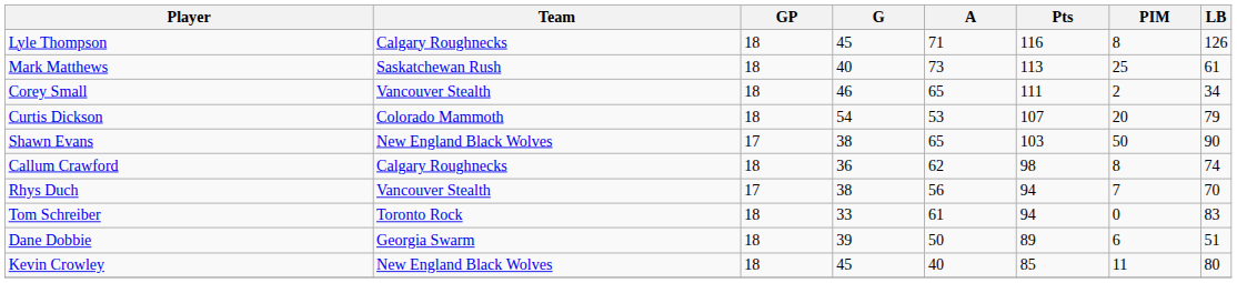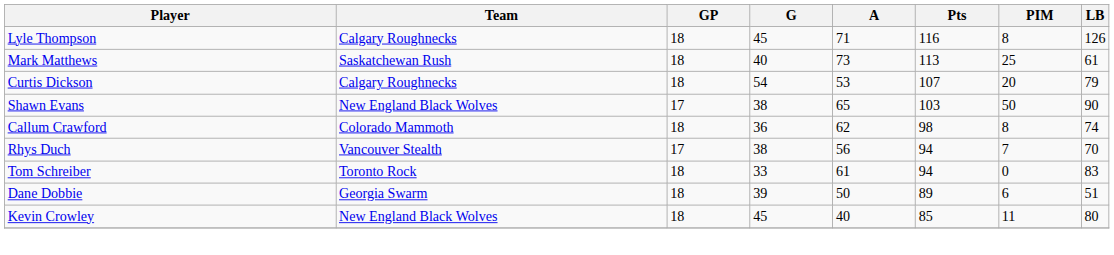- row: Corey Small | Vancouver Stealth | 18 | 46 | 65 | 111 | 2 | 34
Curtis Dickson | Team: Colorado Mammoth -> Calgary Roughnecks
Callum Crawford | Team: Calgary Roughnecks -> Colorado Mammoth
